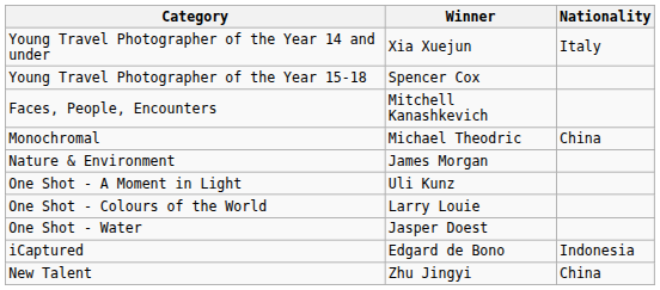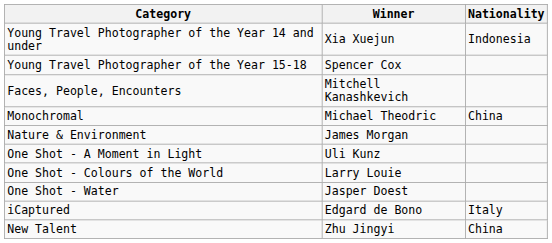Young Travel Photographer of the Year 14 and under | Nationality: Italy -> Indonesia
iCaptured | Nationality: Indonesia -> Italy
